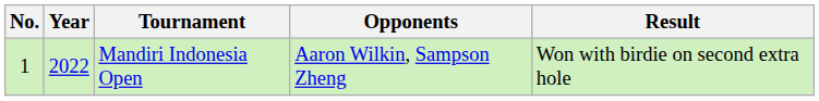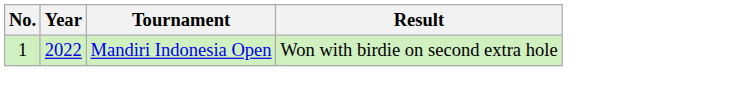- column: Opponents | Aaron Wilkin, Sampson Zheng
